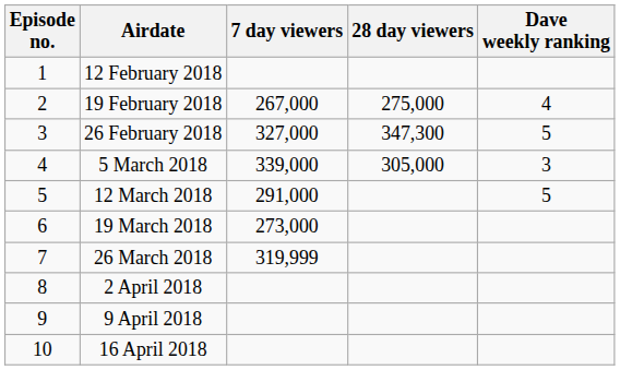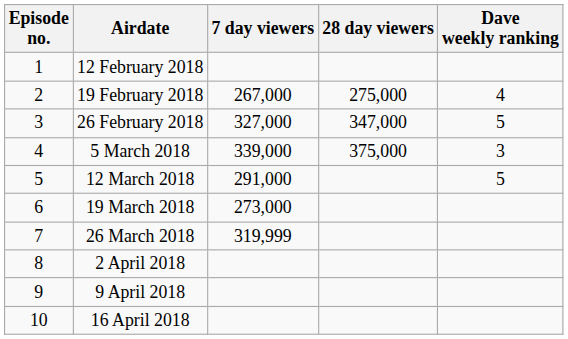26 February 2018 | 28 day viewers: 347,300 -> 347,000
5 March 2018 | 28 day viewers: 305,000 -> 375,000
